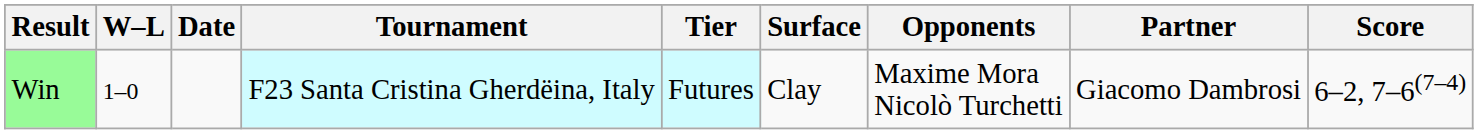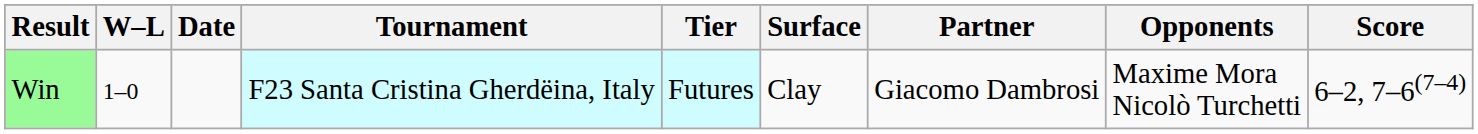columns swapped: Partner <-> Opponents
